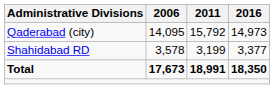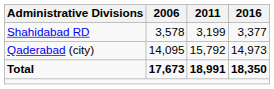rows swapped: Shahidabad RD <-> Qaderabad (city)
